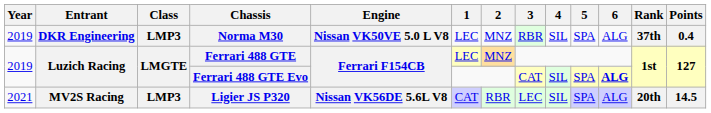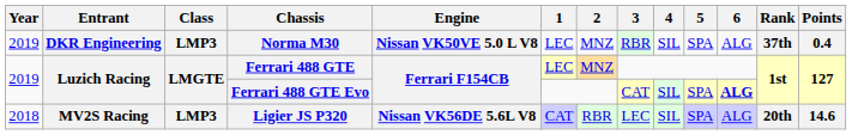Ligier JS P320 | Year: 2021 -> 2018
Ligier JS P320 | Points: 14.5 -> 14.6
